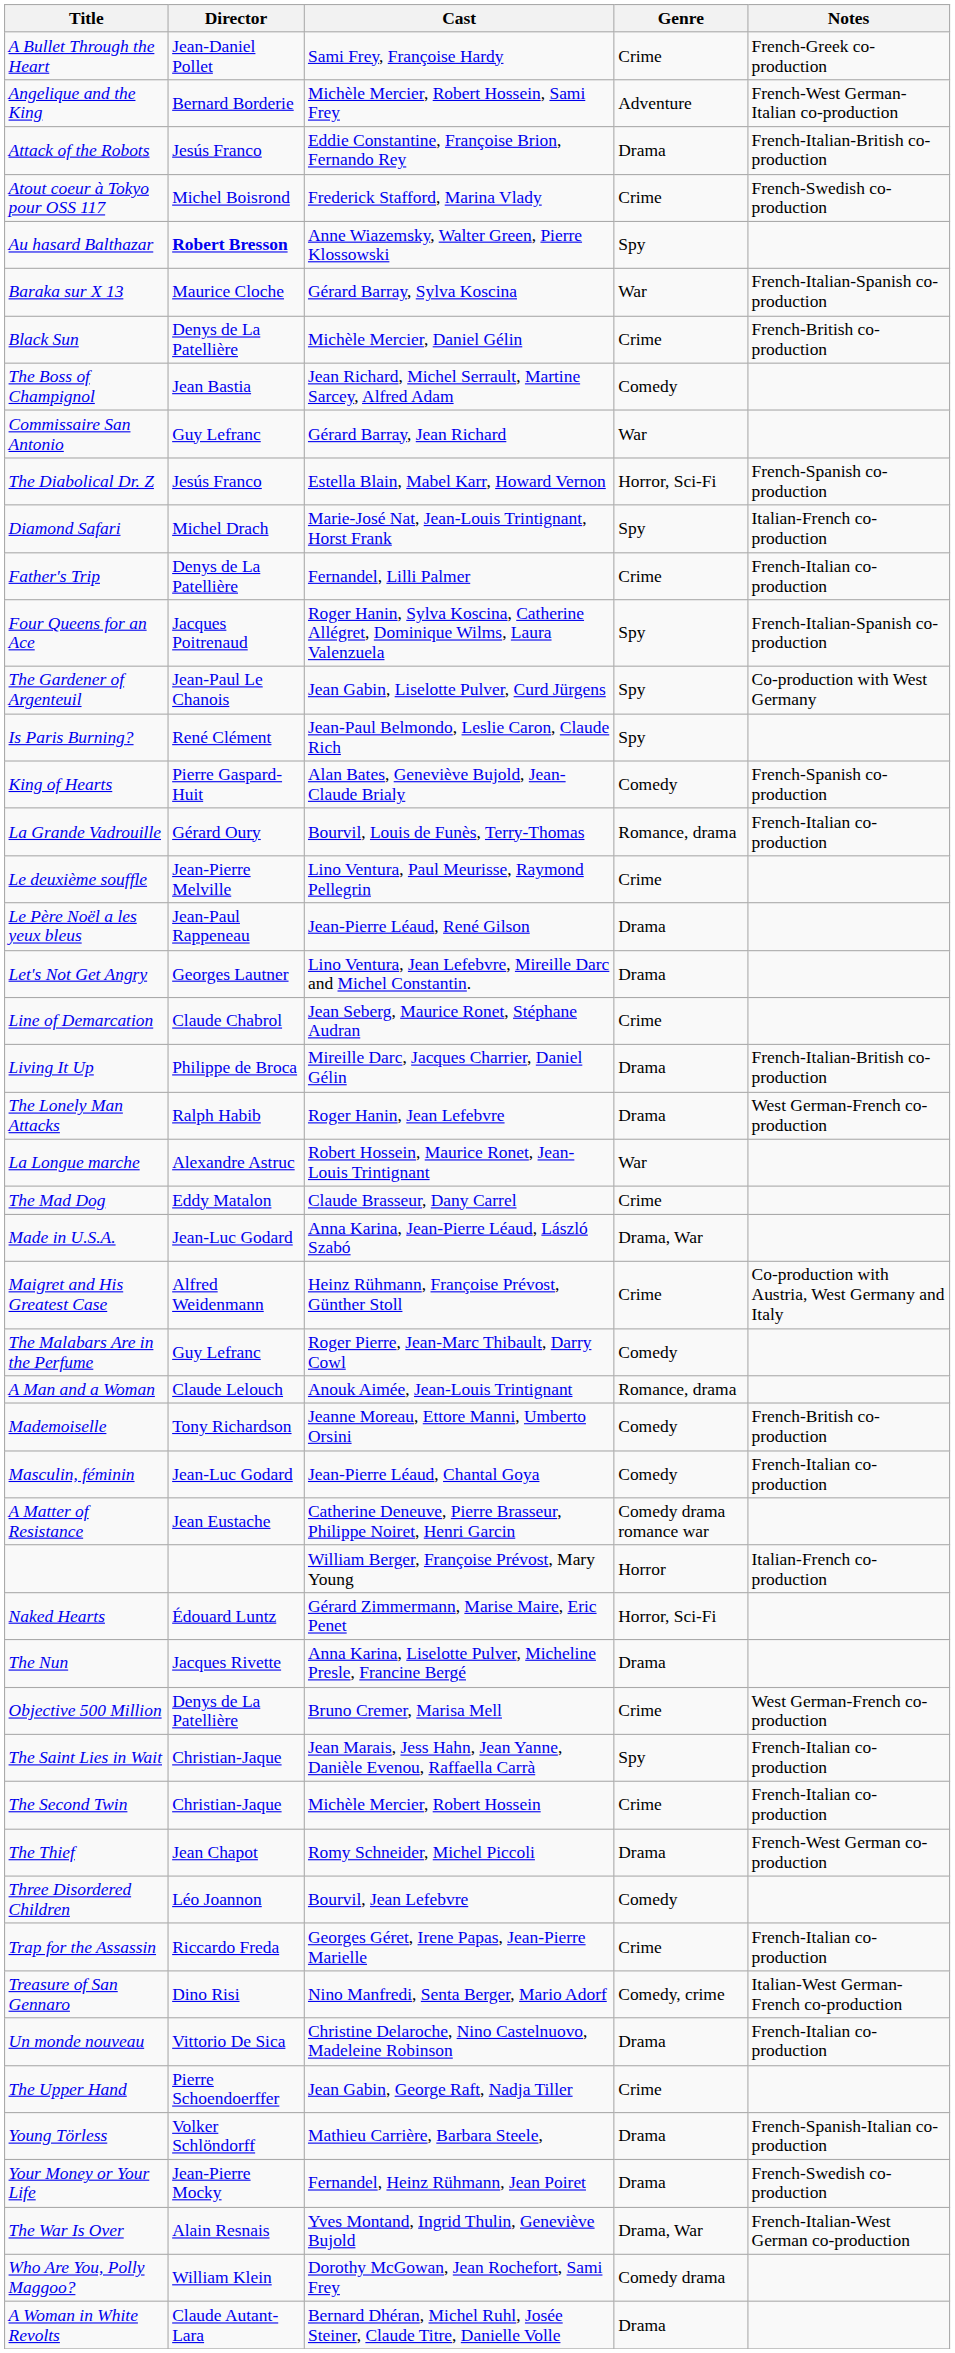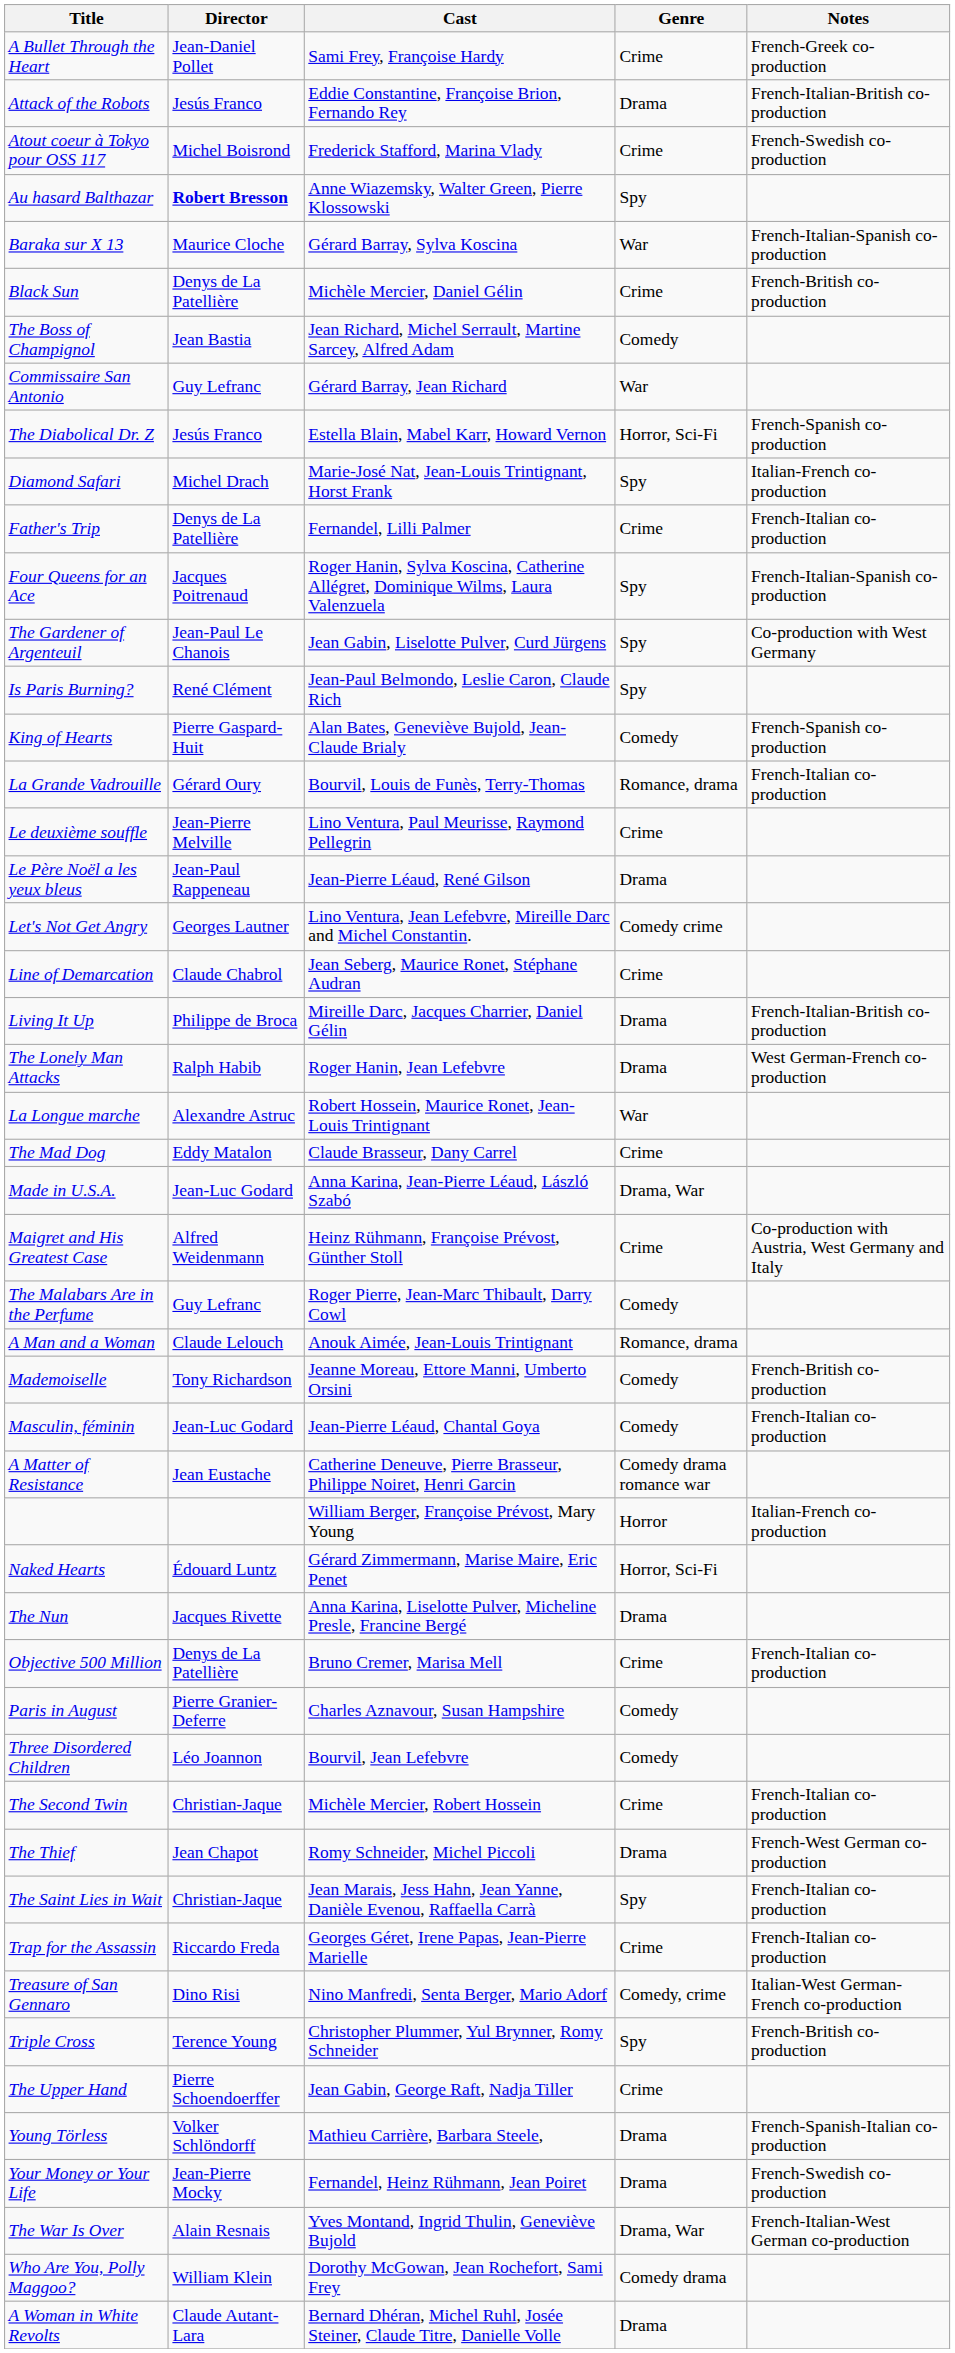- row: Angelique and the King | Bernard Borderie | Michèle Mercier, Robert Hossein, Sami Frey | Adventure | French-West German-Italian co-production
Let's Not Get Angry | Genre: Drama -> Comedy crime
Objective 500 Million | Notes: West German-French co-production -> French-Italian co-production
+ row: Paris in August | Pierre Granier-Deferre | Charles Aznavour, Susan Hampshire | Comedy
rows swapped: The Saint Lies in Wait <-> Three Disordered Children
+ row: Triple Cross | Terence Young | Christopher Plummer, Yul Brynner, Romy Schneider | Spy | French-British co-production
- row: Un monde nouveau | Vittorio De Sica | Christine Delaroche, Nino Castelnuovo, Madeleine Robinson | Drama | French-Italian co-production
